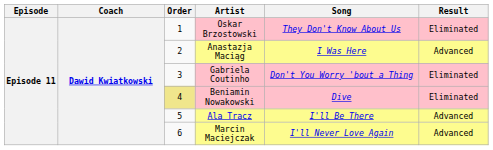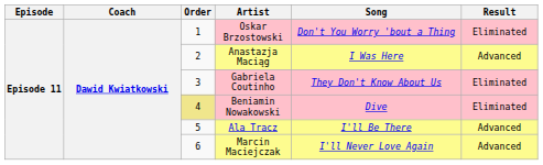Oskar Brzostowski | Song: They Don't Know About Us -> Don't You Worry 'bout a Thing
Gabriela Coutinho | Song: Don't You Worry 'bout a Thing -> They Don't Know About Us
